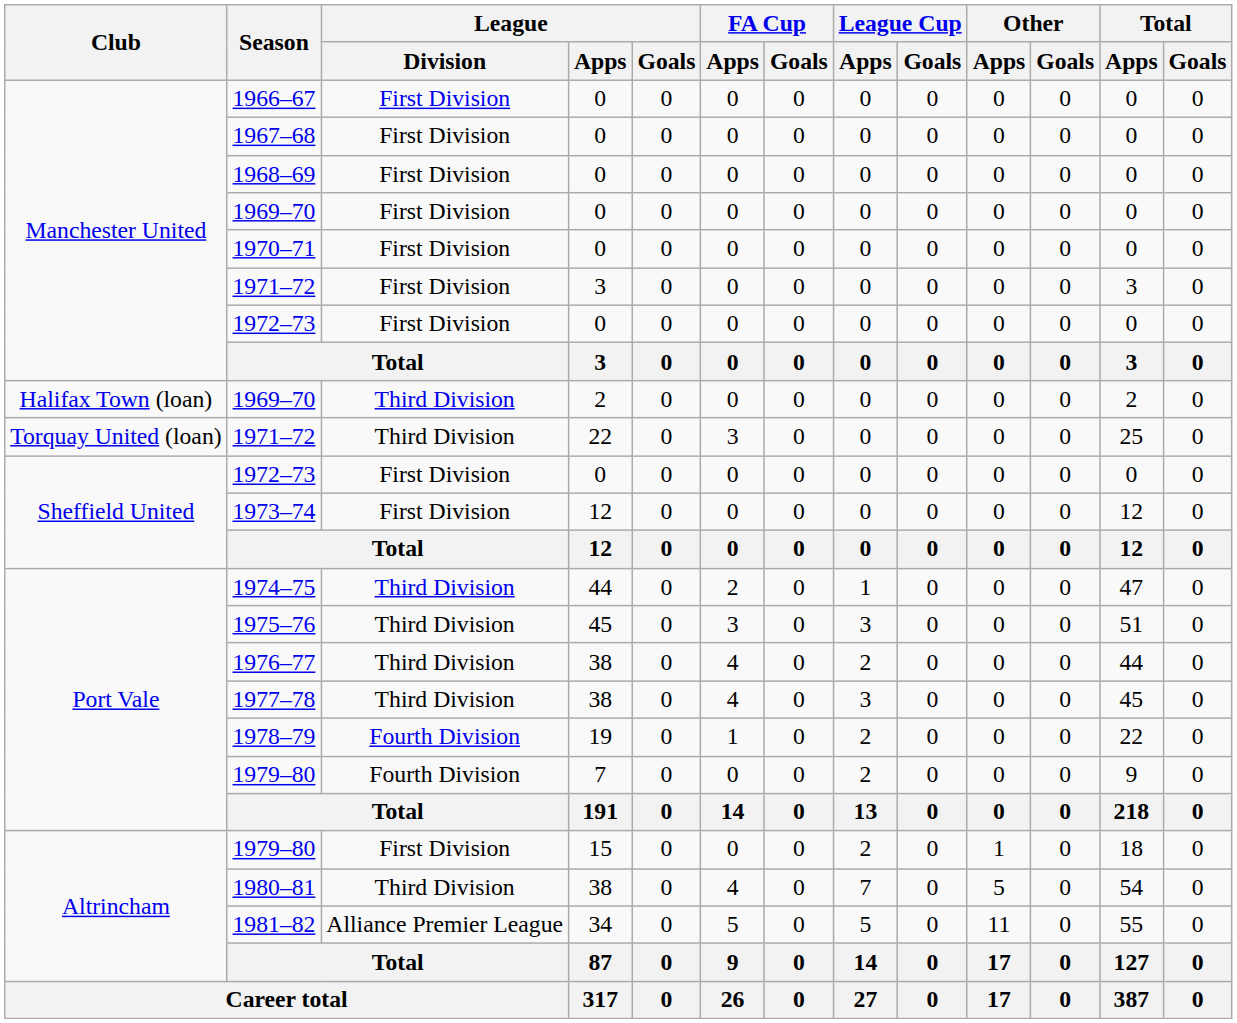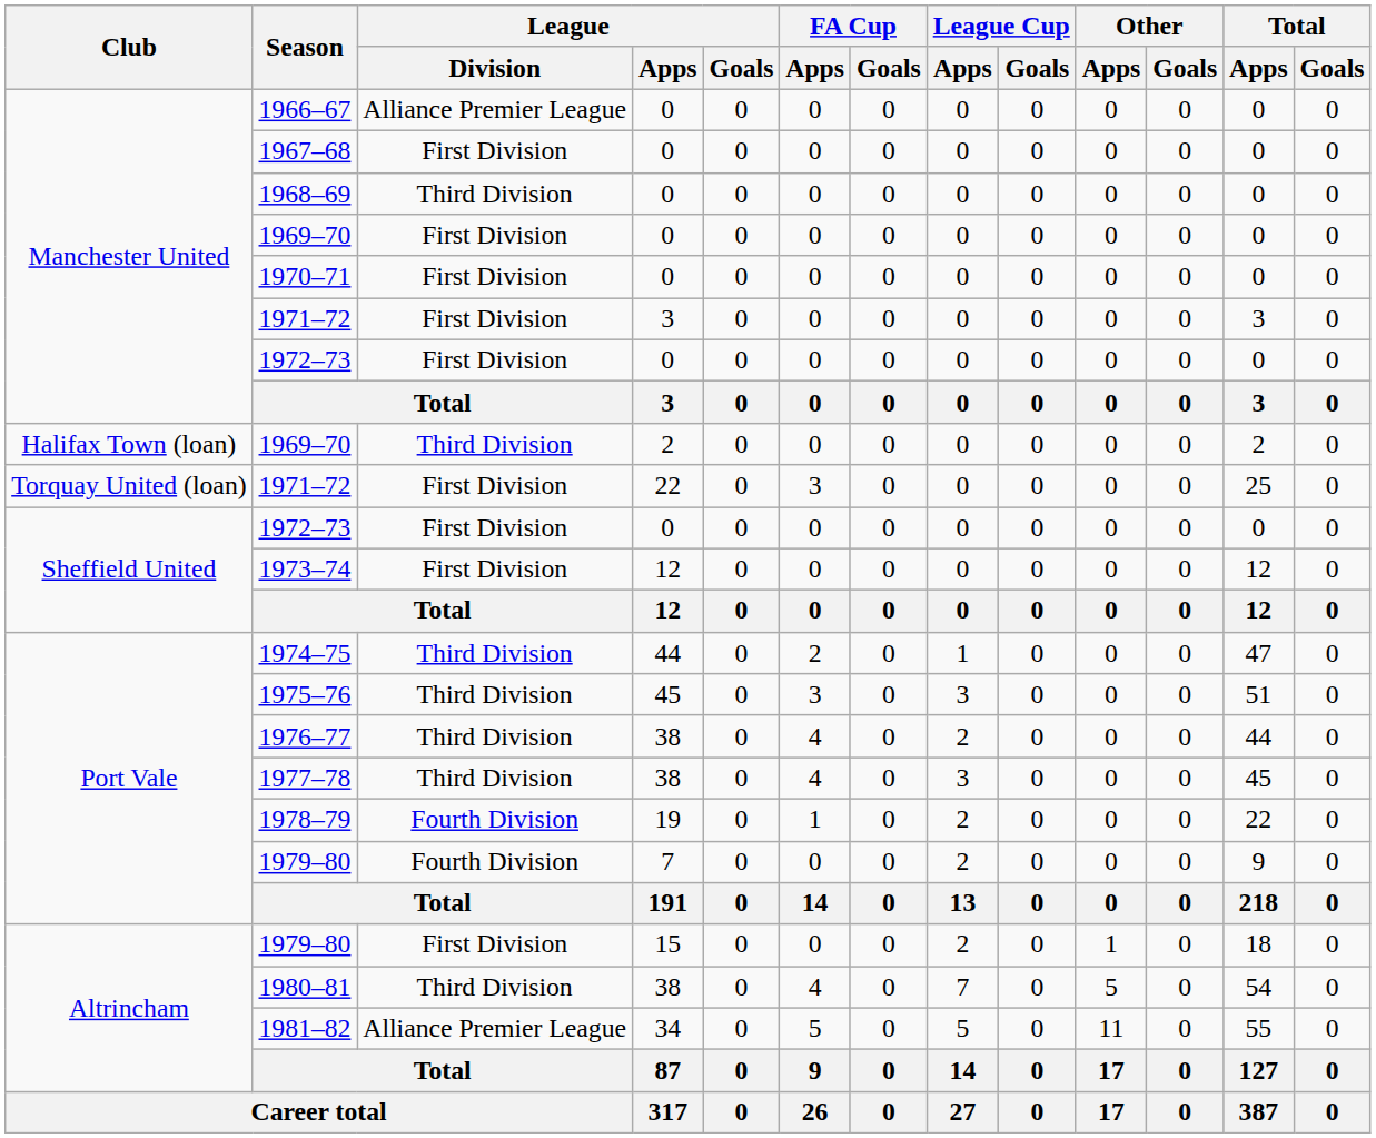1966–67 | League / Division: First Division -> Alliance Premier League
1968–69 | League / Division: First Division -> Third Division
Torquay United (loan) / 1971–72 | League / Division: Third Division -> First Division
